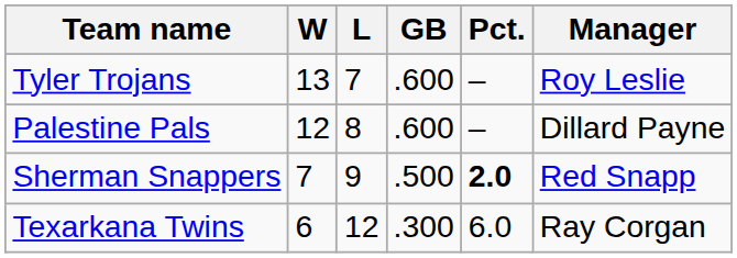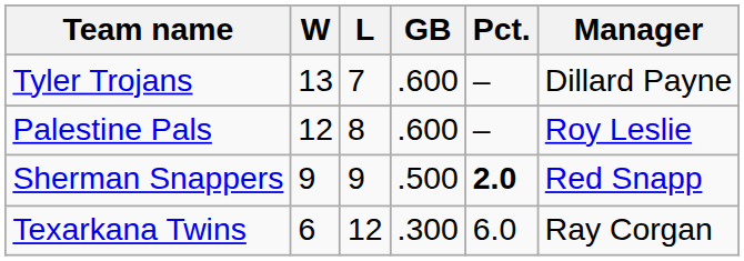Tyler Trojans | Manager: Roy Leslie -> Dillard Payne
Palestine Pals | Manager: Dillard Payne -> Roy Leslie
Sherman Snappers | W: 7 -> 9
